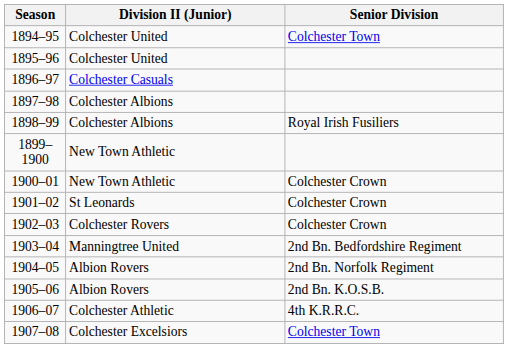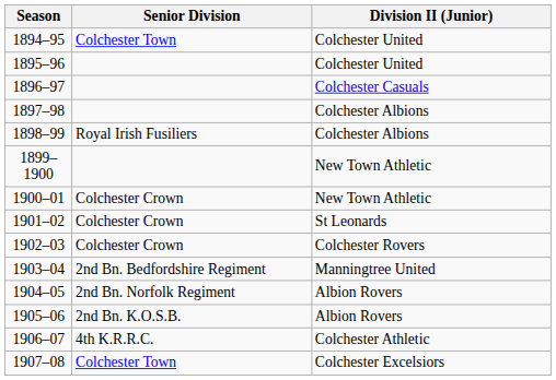columns swapped: Senior Division <-> Division II (Junior)
